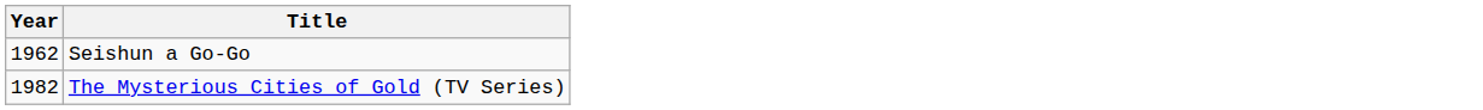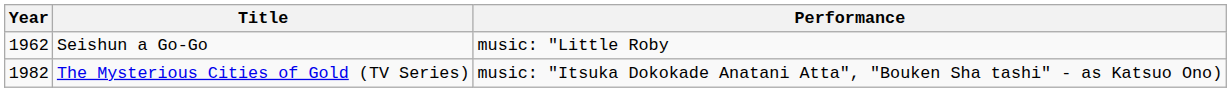+ column: Performance | music: "Little Roby | music: "Itsuka Dokokade Anatani Atta", "Bouken Sha tashi" - as Katsuo Ono)
